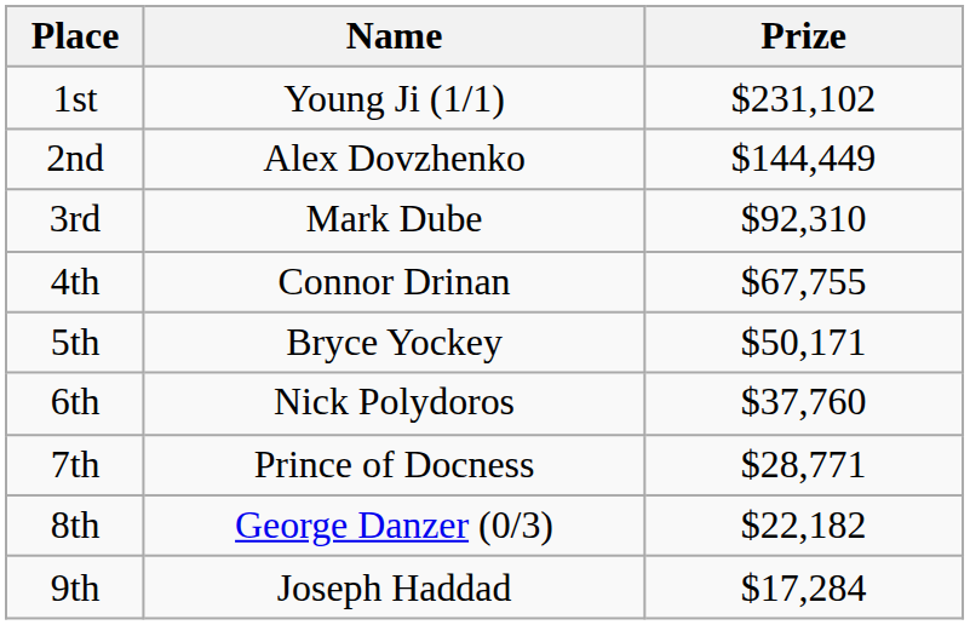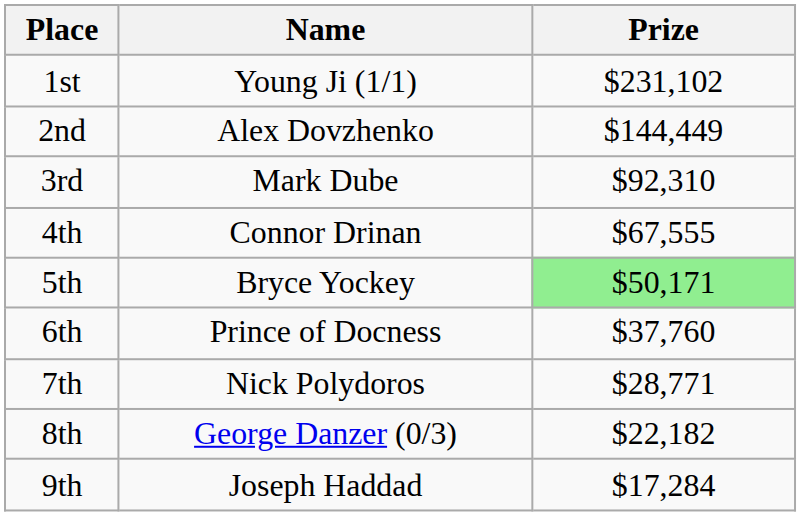4th | Prize: $67,755 -> $67,555
5th | Prize: no background -> lightgreen background
6th | Name: Nick Polydoros -> Prince of Docness
7th | Name: Prince of Docness -> Nick Polydoros
